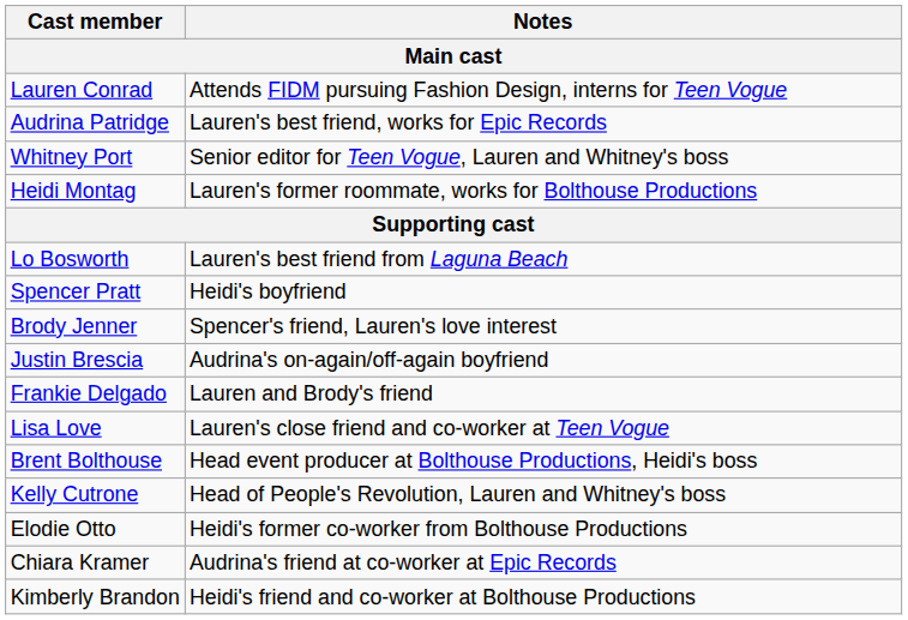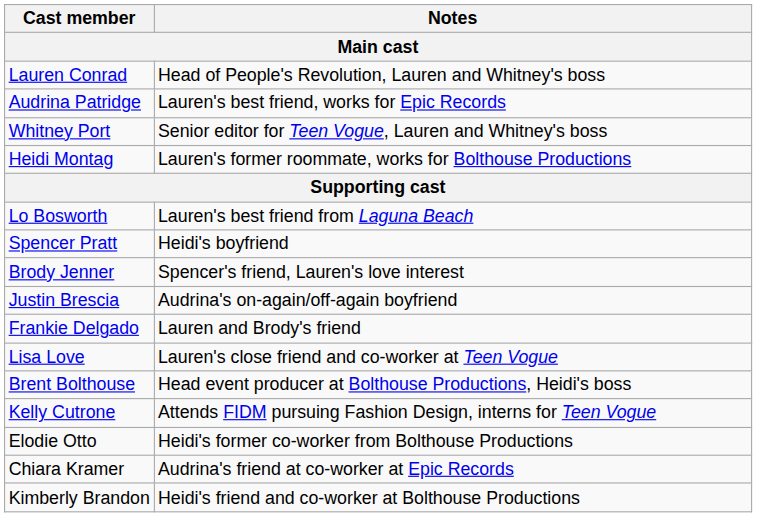Lauren Conrad | Notes: Attends FIDM pursuing Fashion Design, interns for Teen Vogue -> Head of People's Revolution, Lauren and Whitney's boss
Kelly Cutrone | Notes: Head of People's Revolution, Lauren and Whitney's boss -> Attends FIDM pursuing Fashion Design, interns for Teen Vogue
